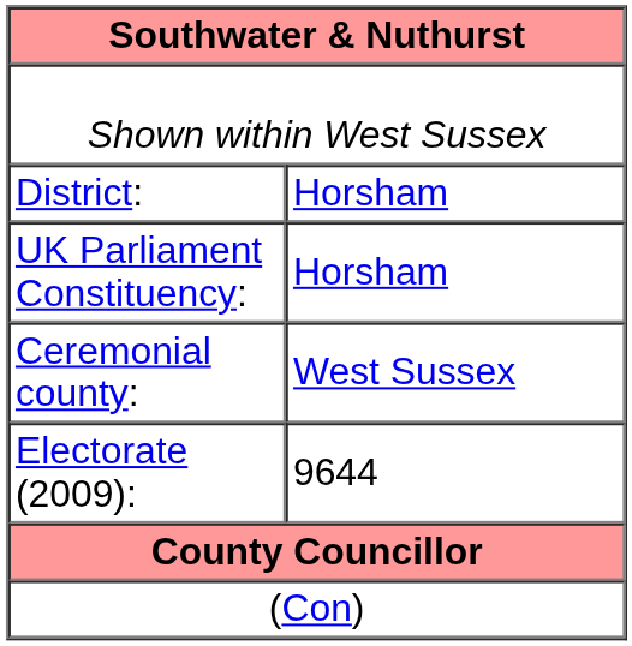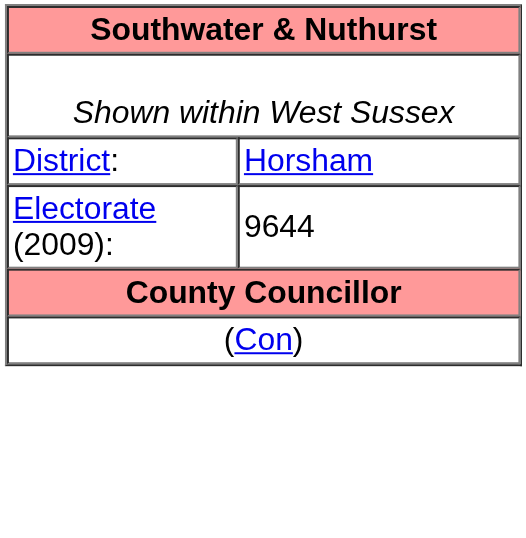- row: UK Parliament Constituency: | Horsham
- row: Ceremonial county: | West Sussex
